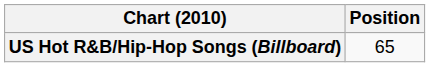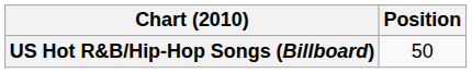US Hot R&B/Hip-Hop Songs (Billboard) | Position: 65 -> 50
